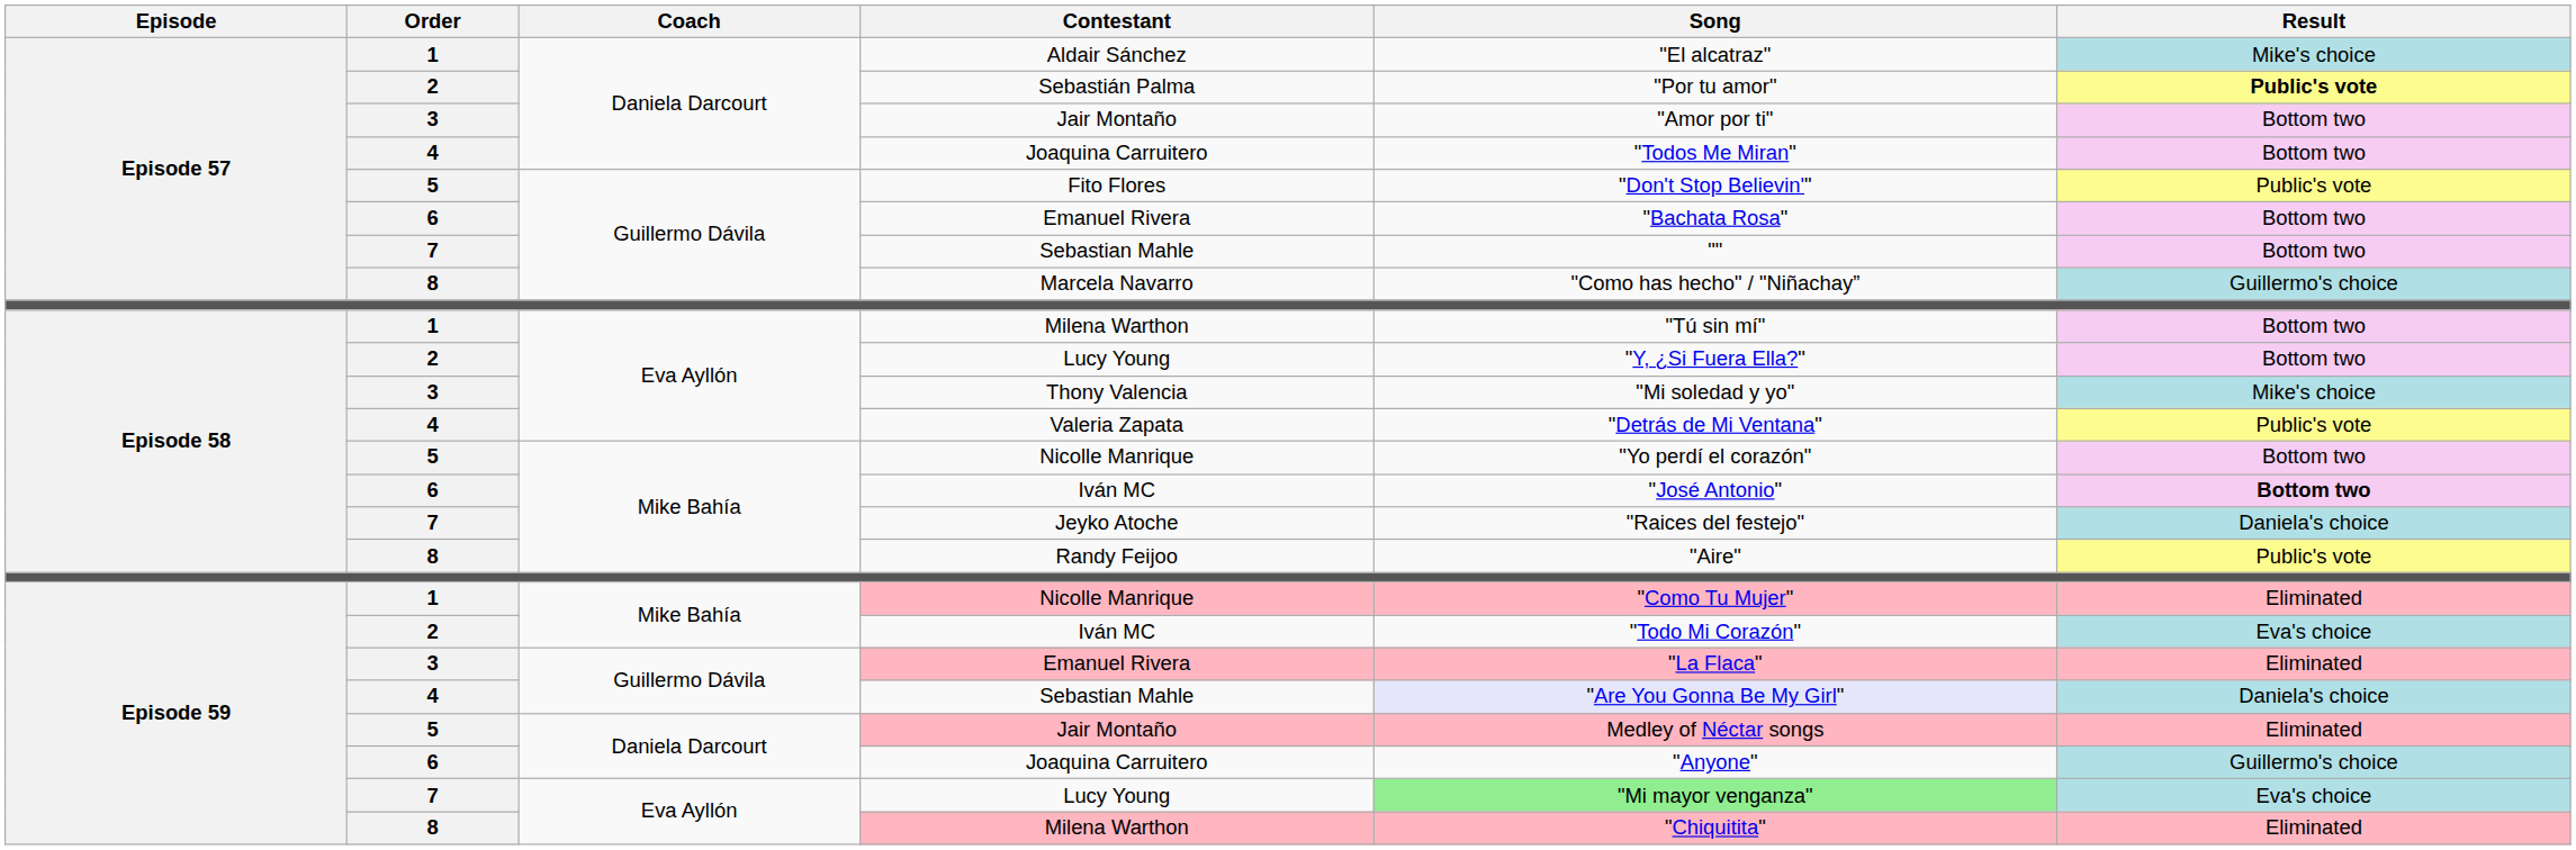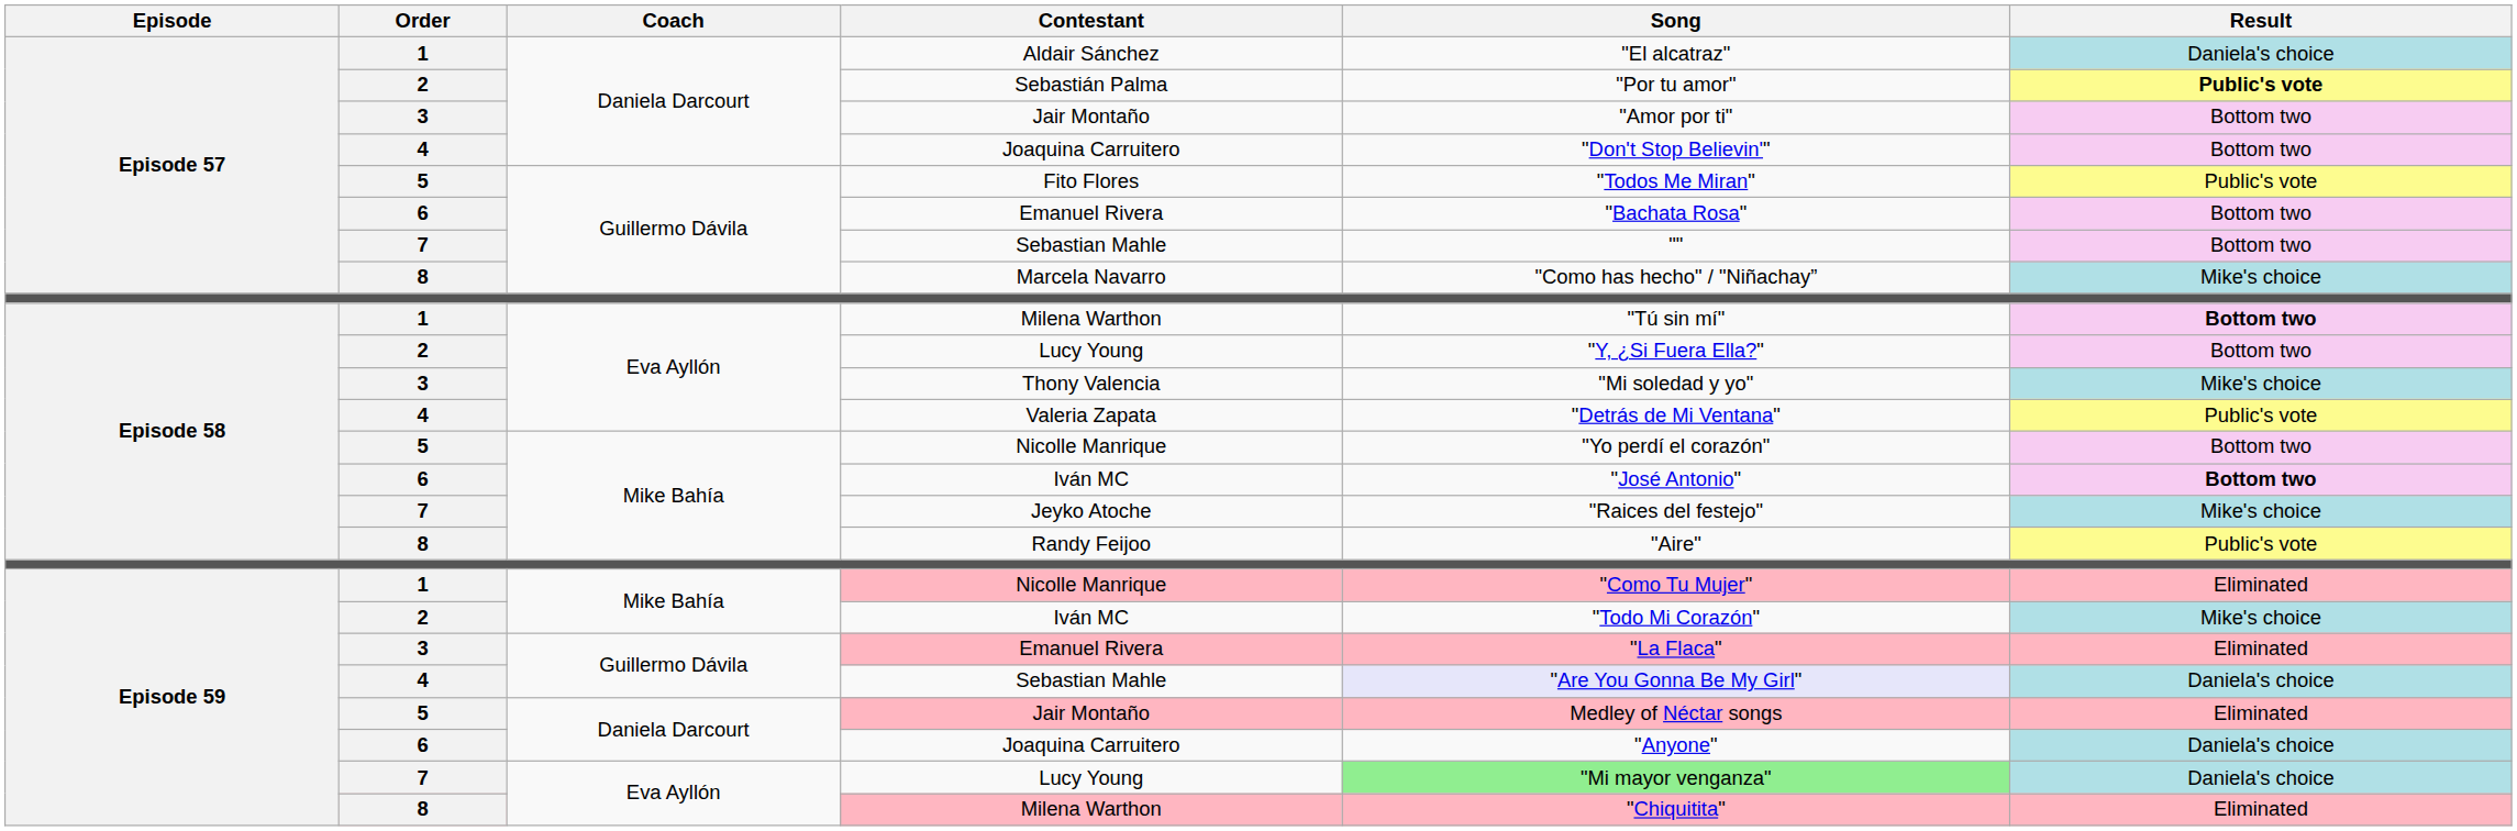Aldair Sánchez | Result: Mike's choice -> Daniela's choice
4 / Joaquina Carruitero | Song: "Todos Me Miran" -> "Don't Stop Believin'"
Fito Flores | Song: "Don't Stop Believin'" -> "Todos Me Miran"
Marcela Navarro | Result: Guillermo's choice -> Mike's choice
1 / Milena Warthon | Result: normal -> bold
Jeyko Atoche | Result: Daniela's choice -> Mike's choice
2 / Iván MC | Result: Eva's choice -> Mike's choice
6 / Joaquina Carruitero | Result: Guillermo's choice -> Daniela's choice
7 / Lucy Young | Result: Eva's choice -> Daniela's choice
